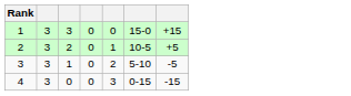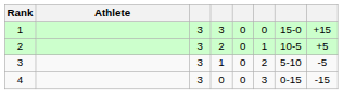+ column: Athlete
